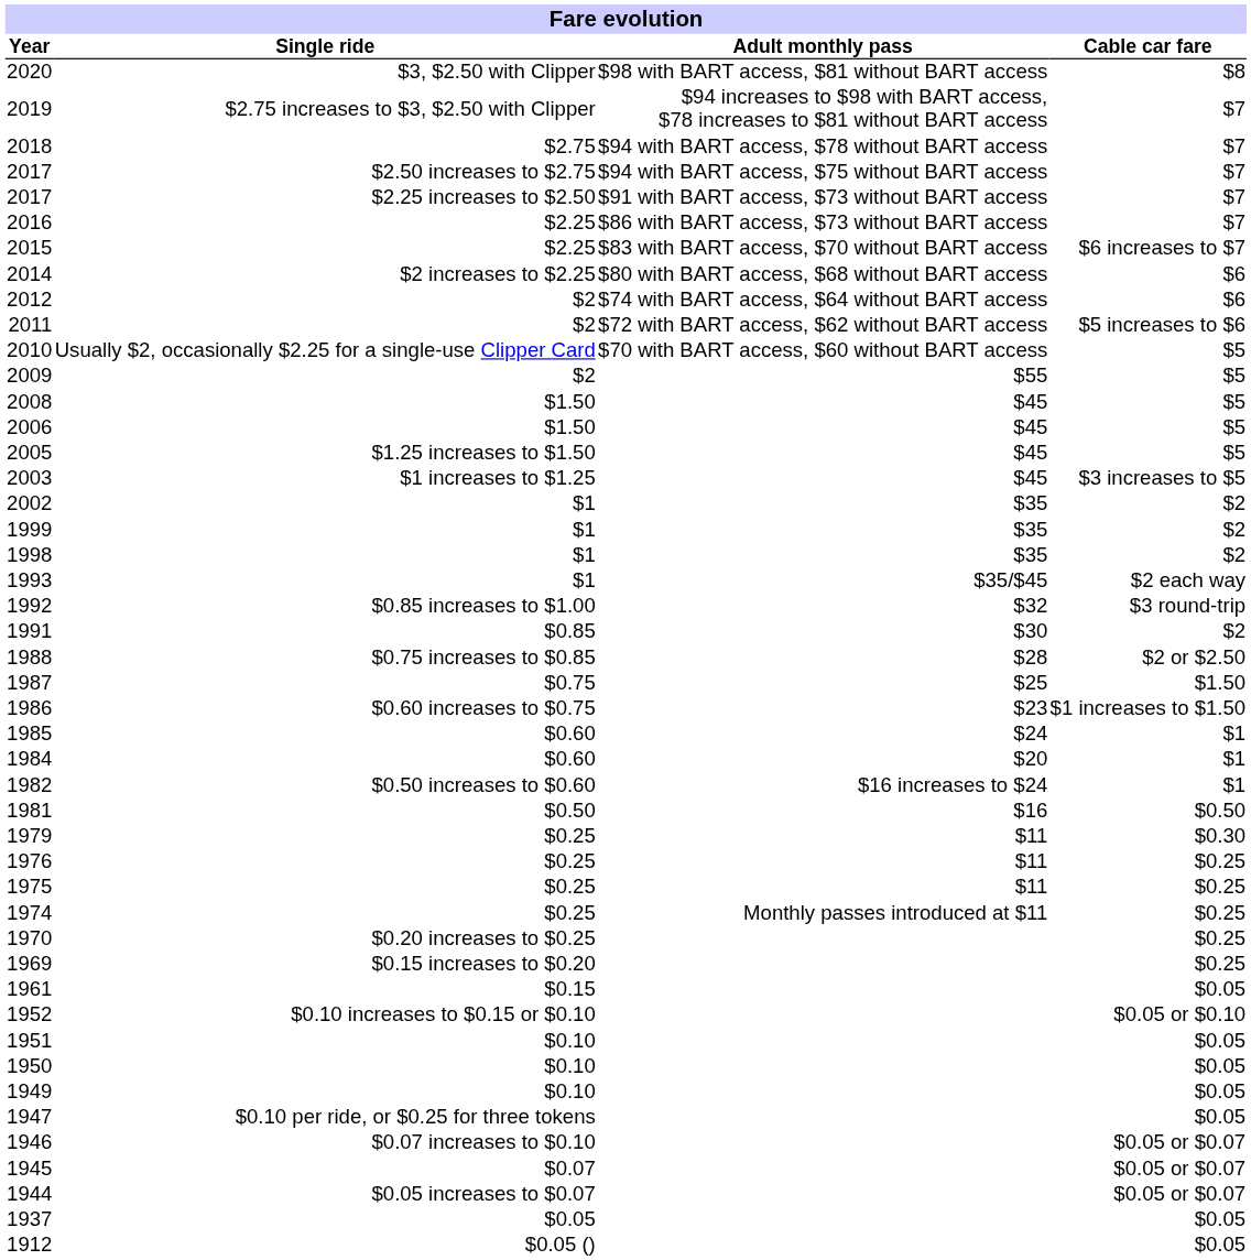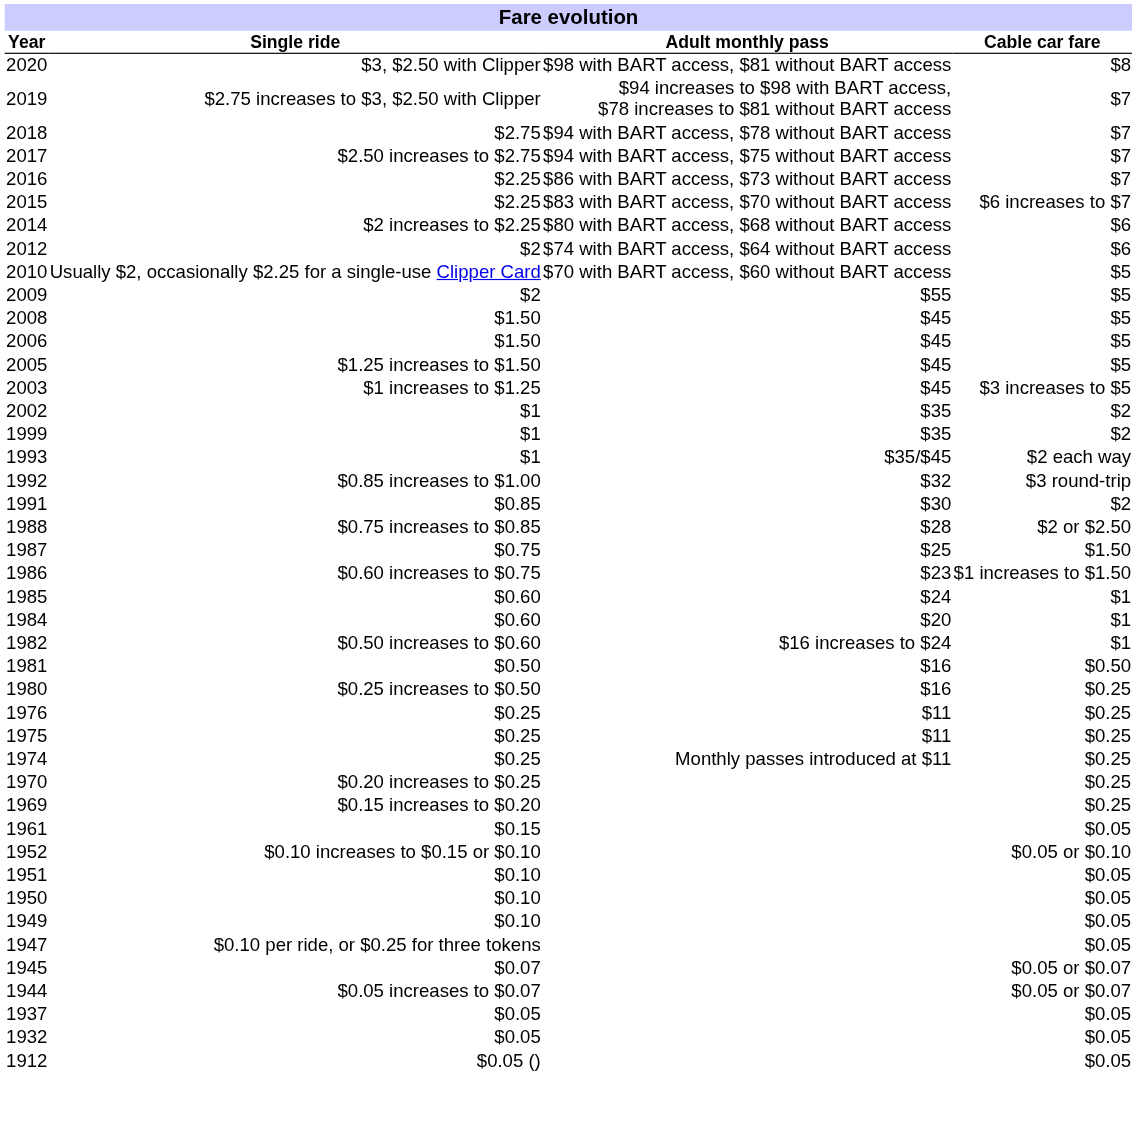- row: 2017 | $2.25 increases to $2.50 | $91 with BART access, $73 without BART access | $7
- row: 2011 | $2 | $72 with BART access, $62 without BART access | $5 increases to $6
- row: 1998 | $1 | $35 | $2
+ row: 1980 | $0.25 increases to $0.50 | $16 | $0.25
- row: 1979 | $0.25 | $11 | $0.30
- row: 1946 | $0.07 increases to $0.10 | $0.05 or $0.07
+ row: 1932 | $0.05 | $0.05
